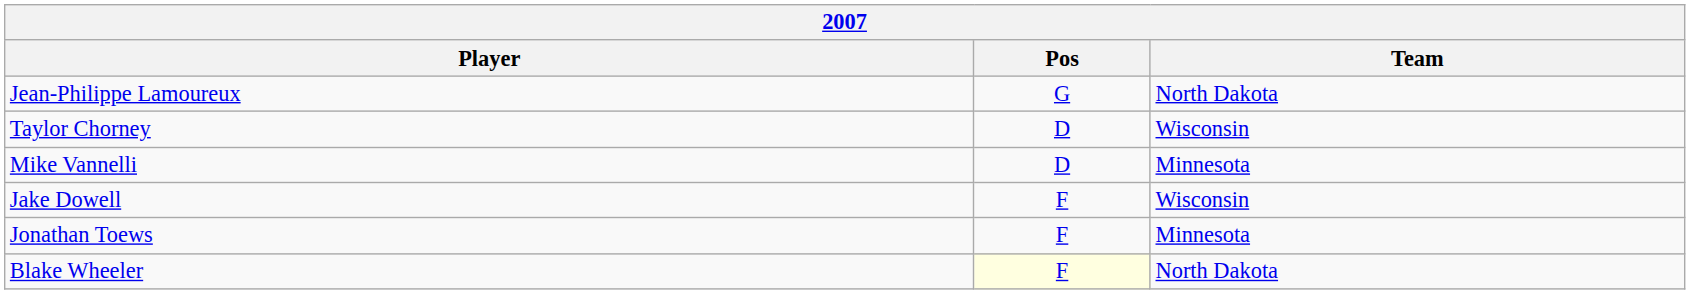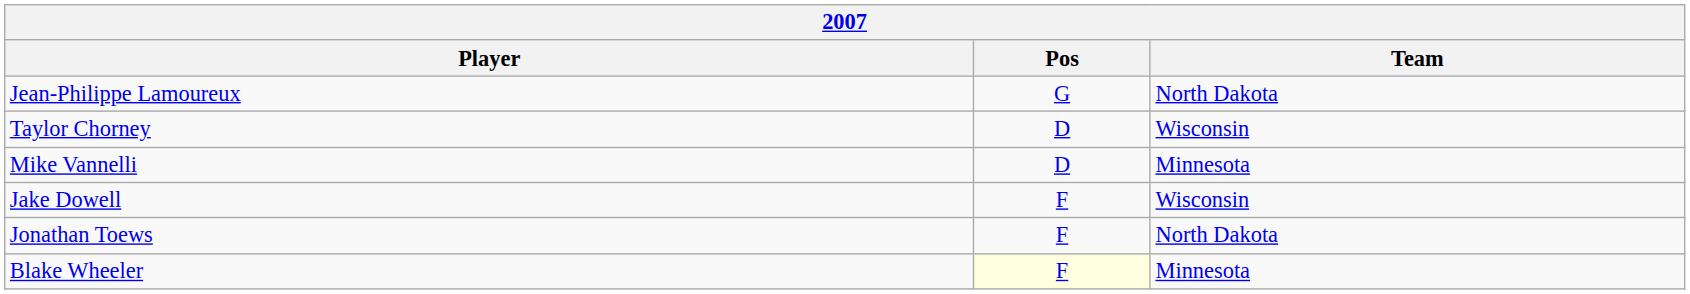Jonathan Toews | Team: Minnesota -> North Dakota
Blake Wheeler | Team: North Dakota -> Minnesota
